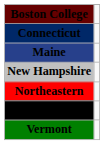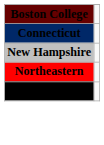- row: Maine
- row: Vermont
